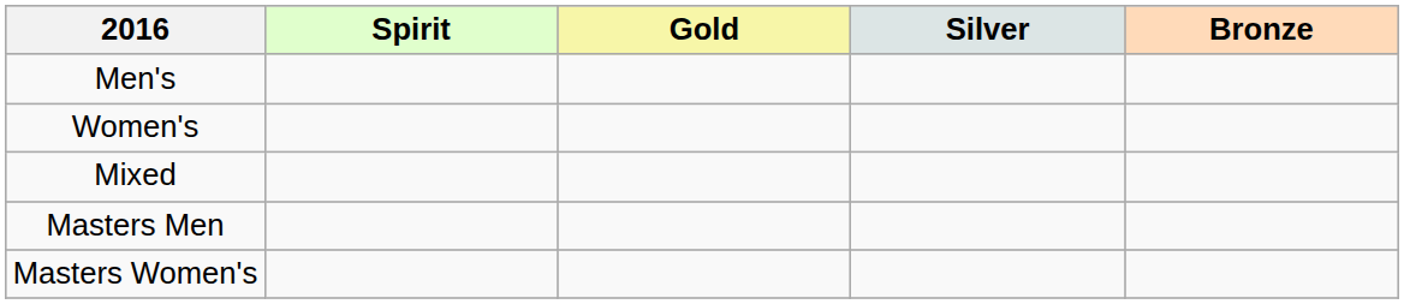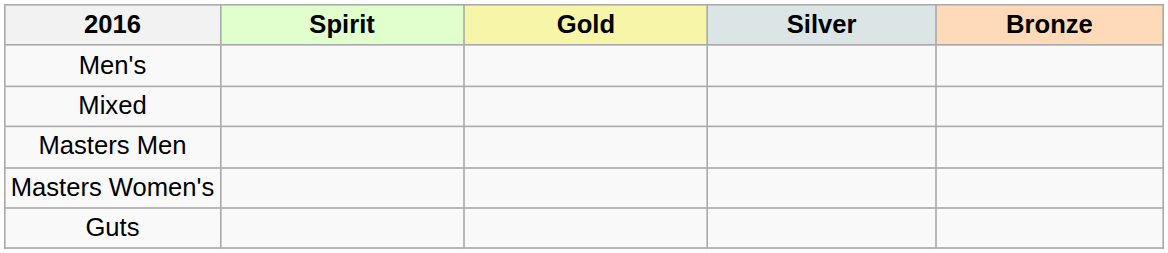- row: Women's
+ row: Guts
